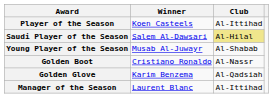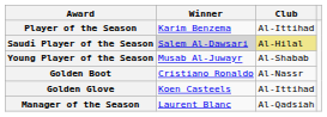Player of the Season | Winner: Koen Casteels -> Karim Benzema
Saudi Player of the Season | Winner: no background -> lightgrey background
Golden Glove | Winner: Karim Benzema -> Koen Casteels
Golden Glove | Club: Al-Qadsiah -> Al-Ittihad
Manager of the Season | Club: Al-Ittihad -> Al-Qadsiah
